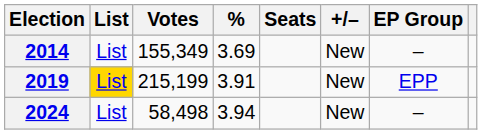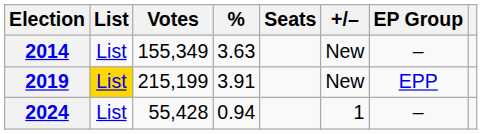2014 | %: 3.69 -> 3.63
2024 | Votes: 58,498 -> 55,428
2024 | %: 3.94 -> 0.94
2024 | +/–: New -> 1
